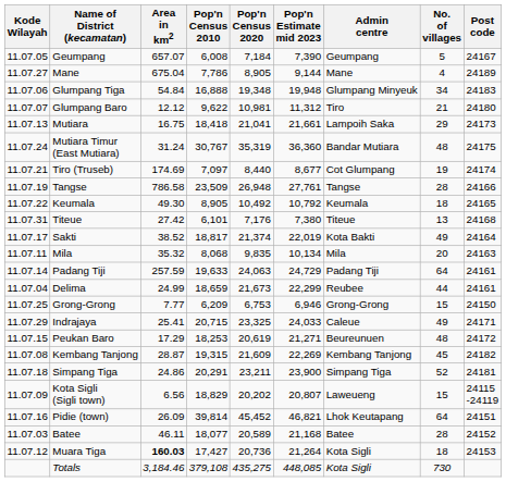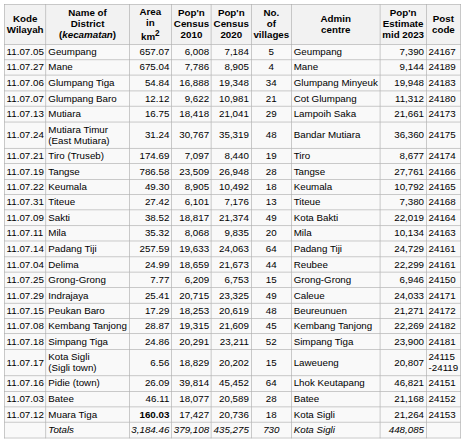columns swapped: Pop'n Estimate mid 2023 <-> No. of villages
Glumpang Baro | Admin centre: Tiro -> Cot Glumpang
Tiro (Truseb) | Admin centre: Cot Glumpang -> Tiro
Sakti | Kode Wilayah: 11.07.17 -> 11.07.09
Kota Sigli (Sigli town) | Kode Wilayah: 11.07.09 -> 11.07.17
